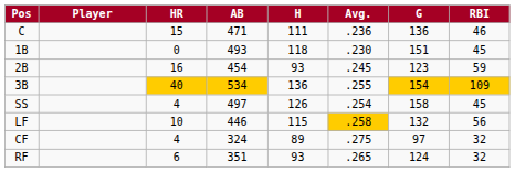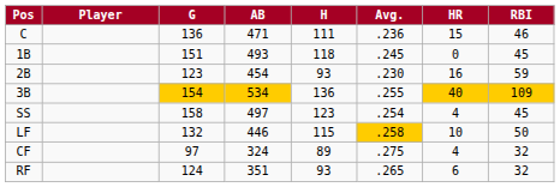columns swapped: G <-> HR
1B | Avg.: .230 -> .245
2B | Avg.: .245 -> .230
SS | H: 126 -> 123
LF | RBI: 56 -> 50
